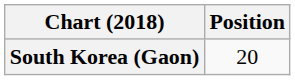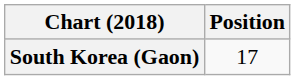South Korea (Gaon) | Position: 20 -> 17
